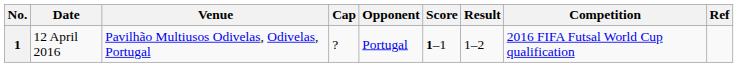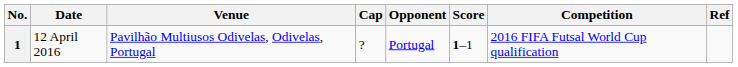- column: Result | 1–2
